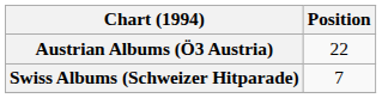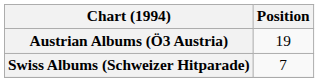Austrian Albums (Ö3 Austria) | Position: 22 -> 19
